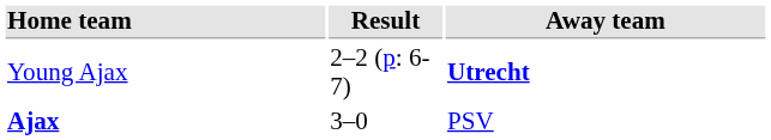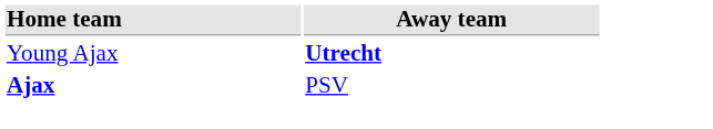- column: Result | 2–2 (p: 6-7) | 3–0
